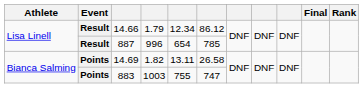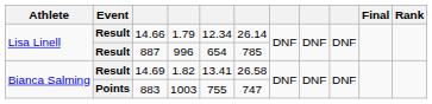14.66 | column 6: 86.12 -> 26.14
14.69 | Event: Points -> Result
14.69 | column 5: 13.11 -> 13.41
